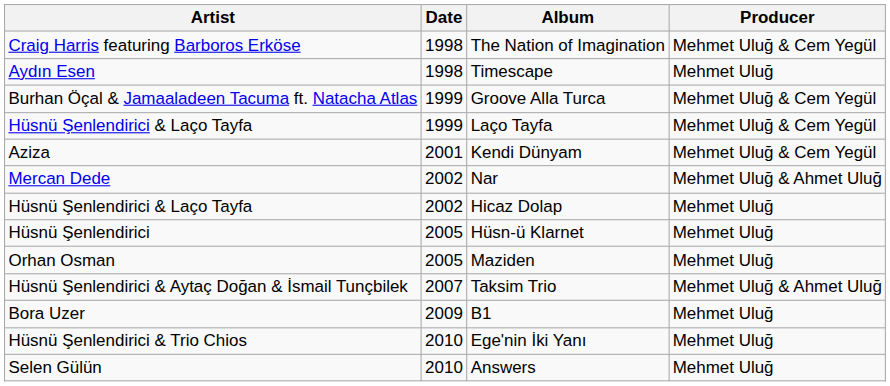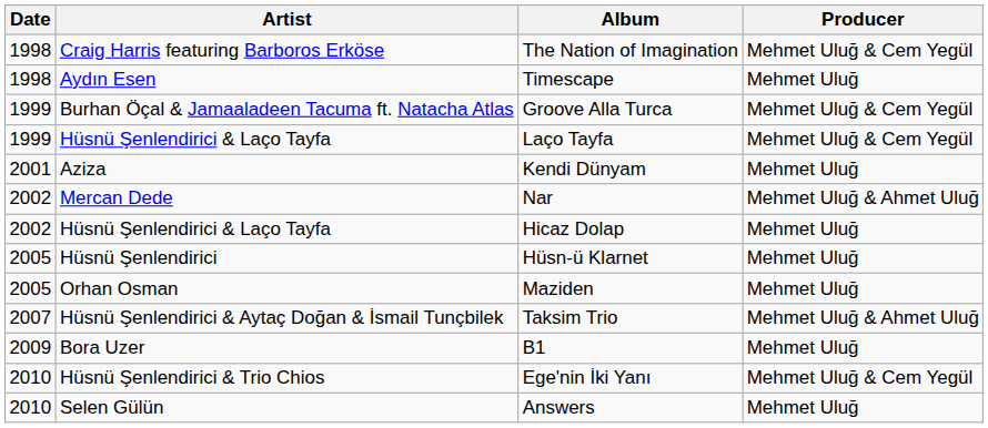columns swapped: Date <-> Artist
Kendi Dünyam | Producer: Mehmet Uluğ & Cem Yegül -> Mehmet Uluğ
Ege'nin İki Yanı | Producer: Mehmet Uluğ -> Mehmet Uluğ & Cem Yegül
